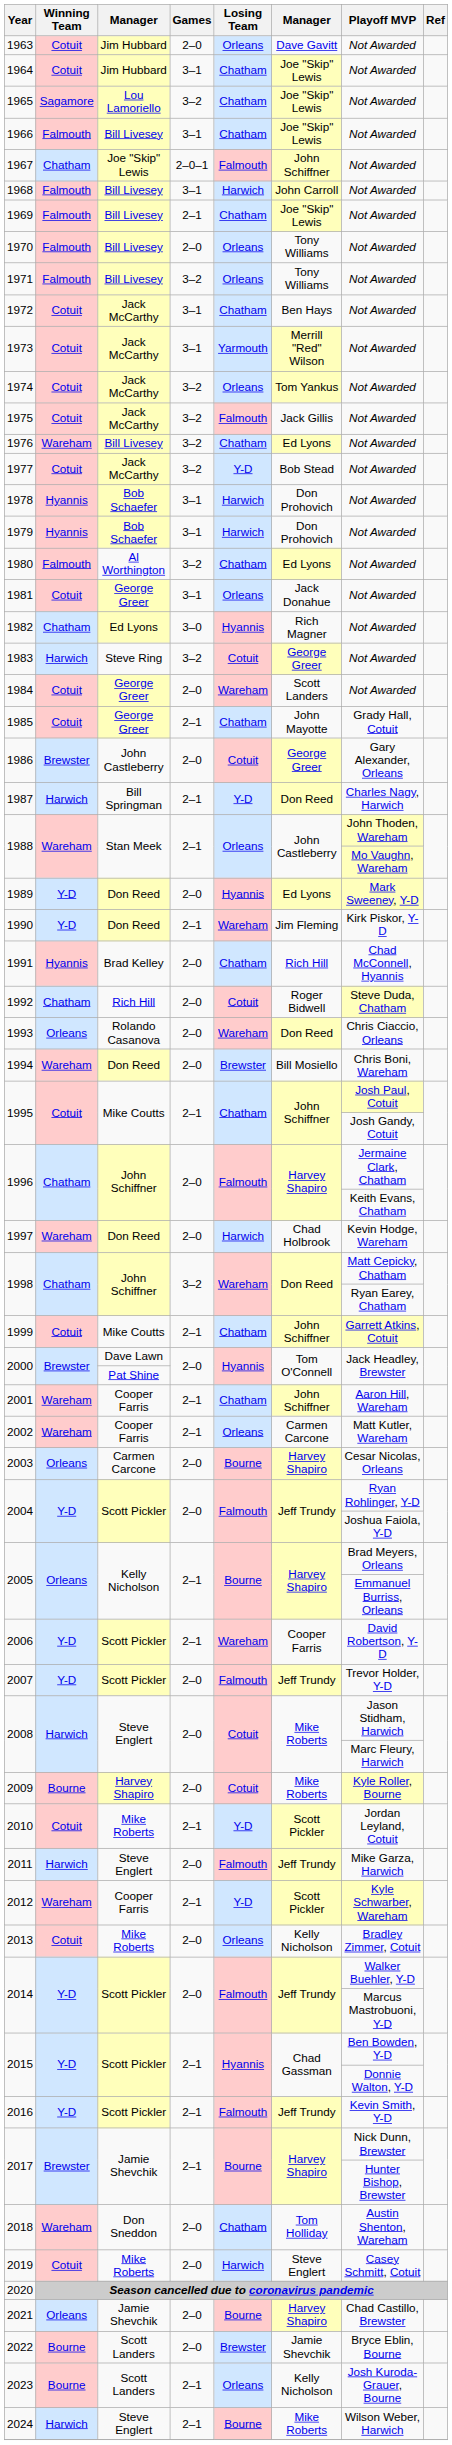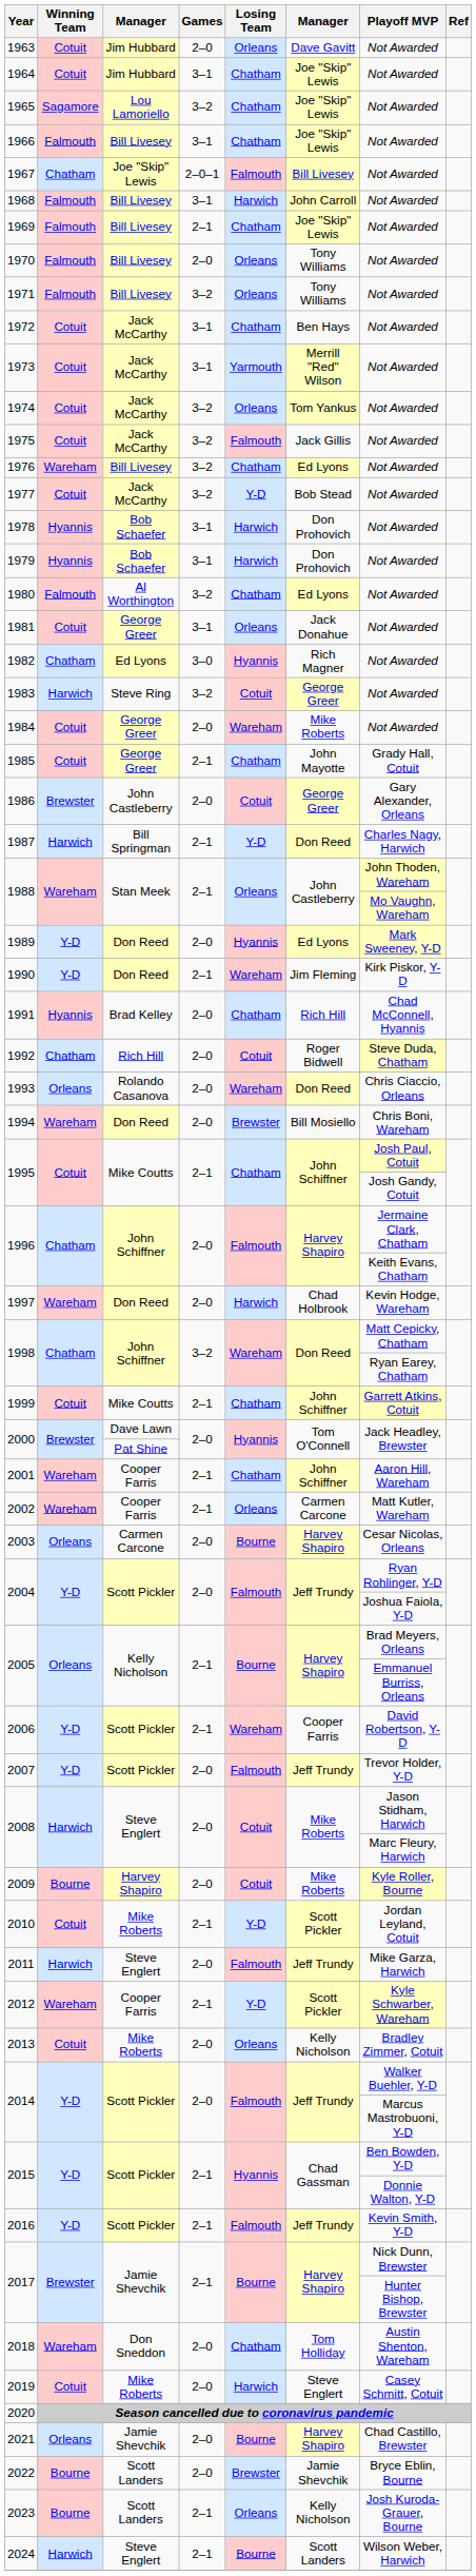1967 | column 6: John Schiffner -> Bill Livesey
1984 | column 6: Scott Landers -> Mike Roberts
2024 | column 6: Mike Roberts -> Scott Landers
